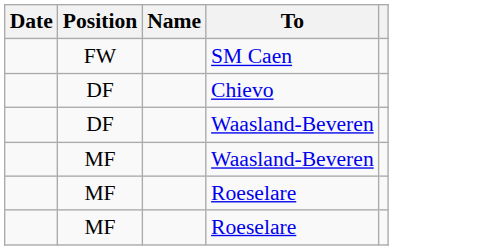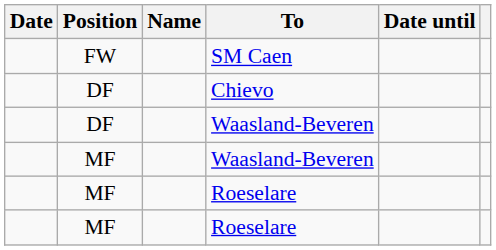+ column: Date until
